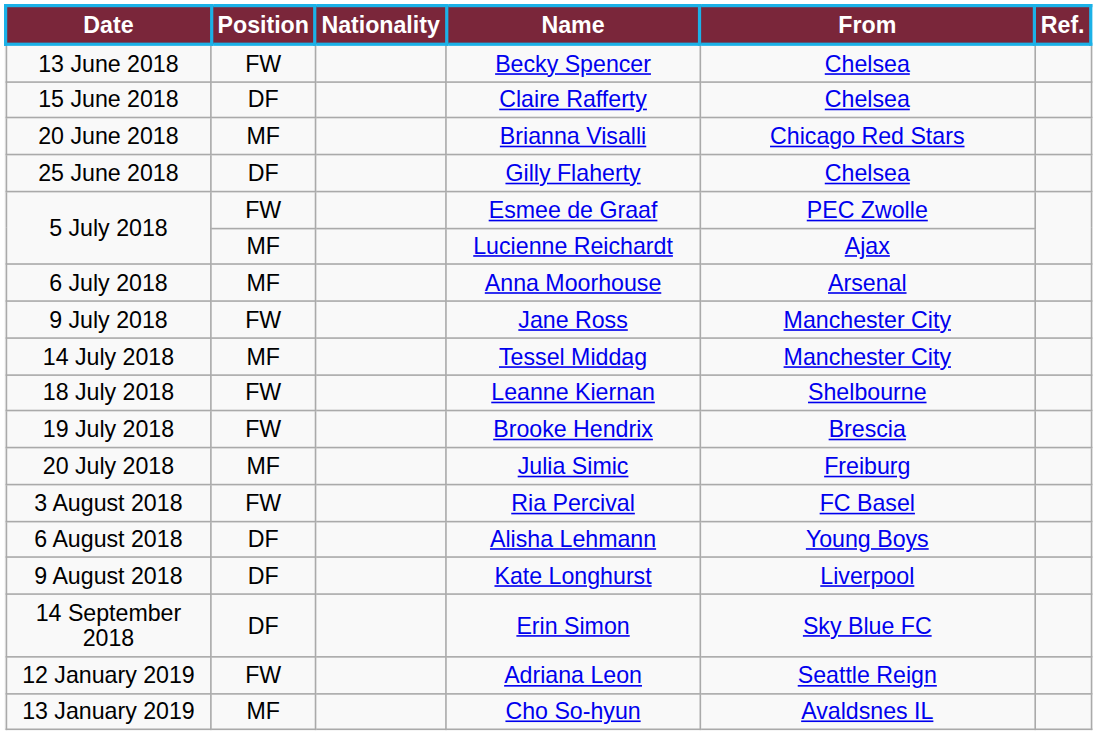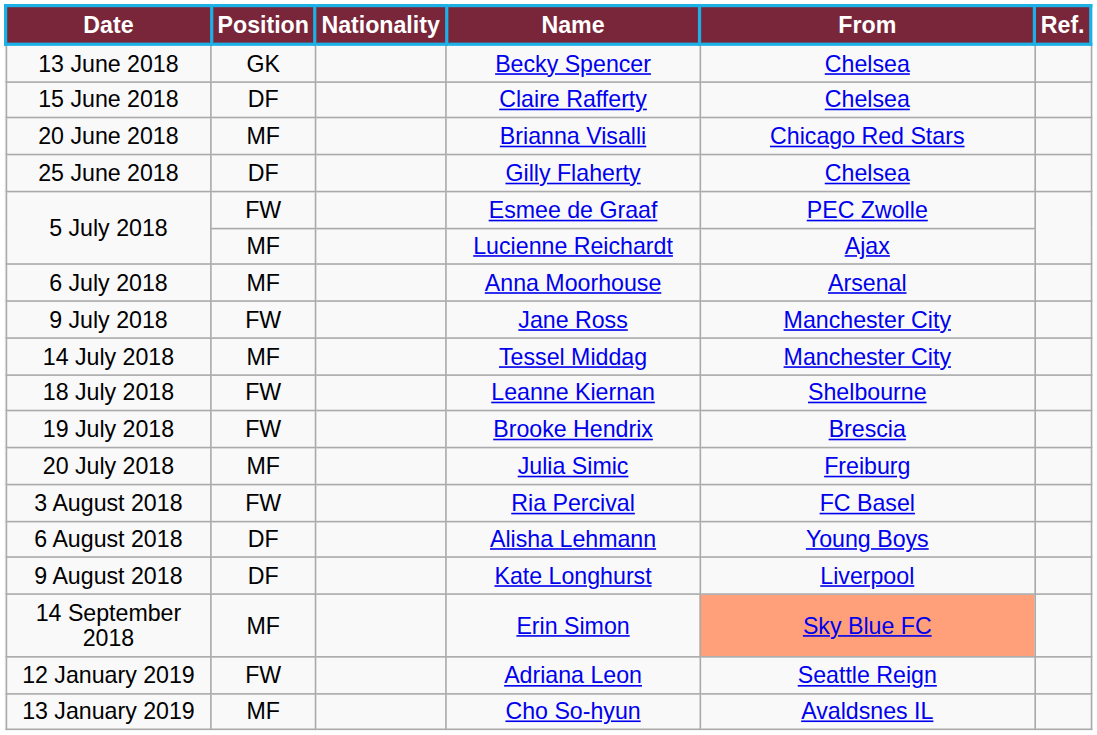Becky Spencer | Position: FW -> GK
Erin Simon | Position: DF -> MF
Erin Simon | From: no background -> lightsalmon background
